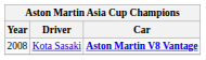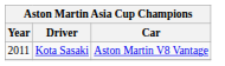Kota Sasaki | Year: 2008 -> 2011
Kota Sasaki | Car: bold -> normal
